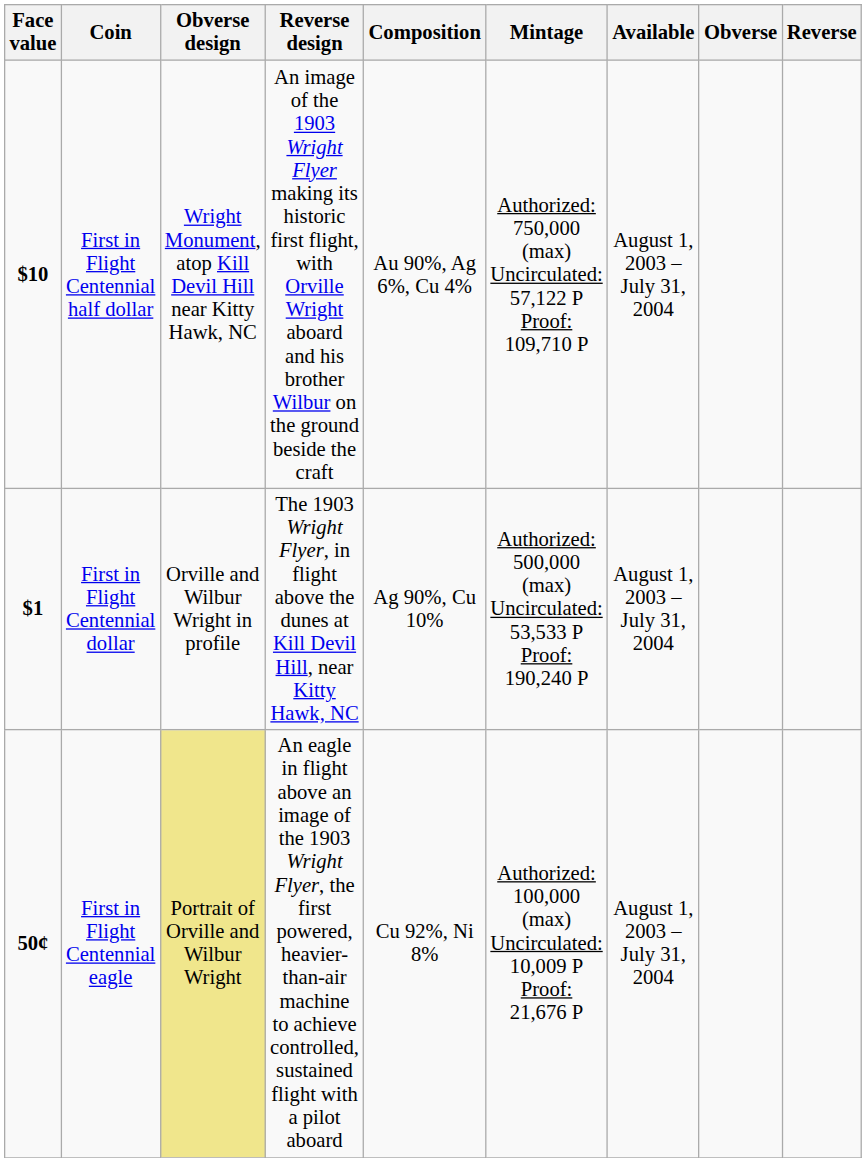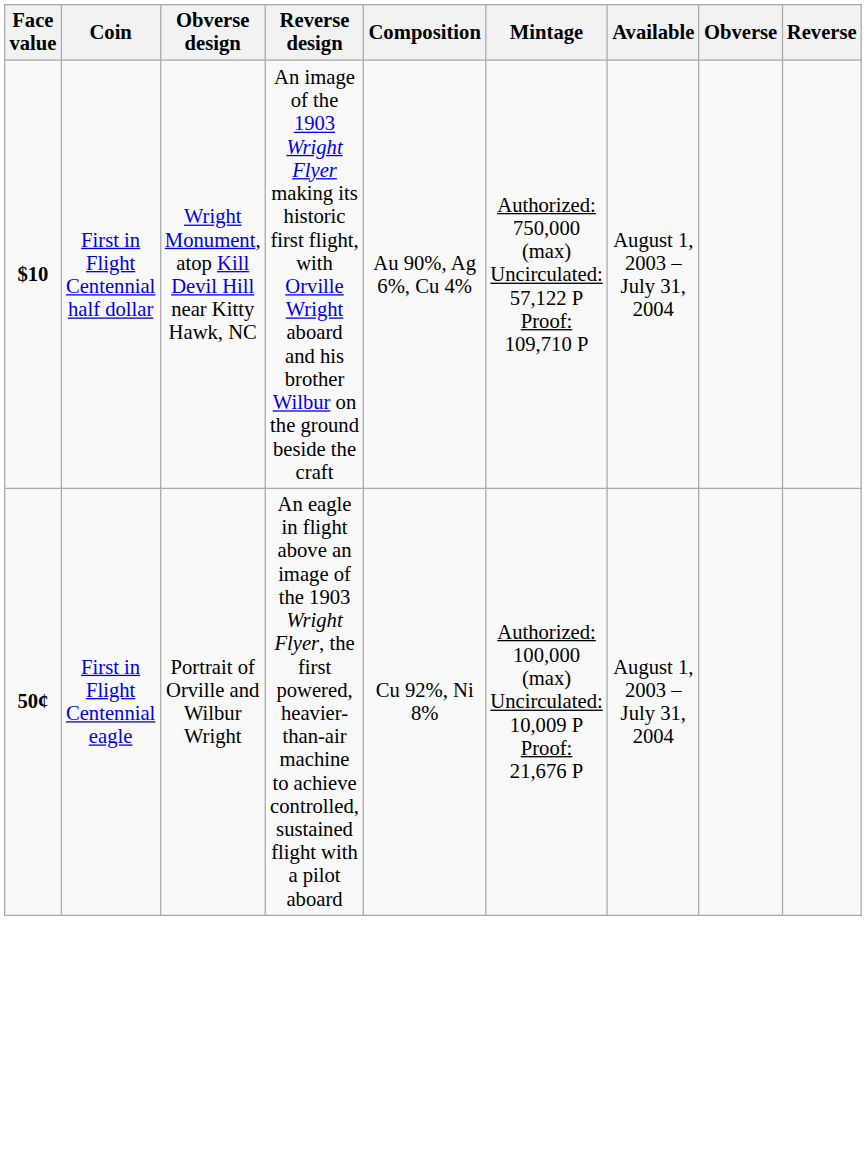- row: $1 | First in Flight Centennial dollar | Orville and Wilbur Wright in profile | The 1903 Wright Flyer, in flight above the dunes at Kill Devil Hill, near Kitty Hawk, NC | Ag 90%, Cu 10% | Authorized: 500,000 (max) Uncirculated: 53,533 P Proof: 190,240 P | August 1, 2003 – July 31, 2004
First in Flight Centennial eagle | Obverse design: khaki background -> no background
